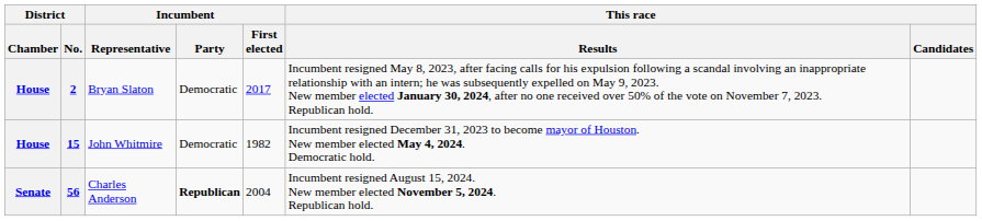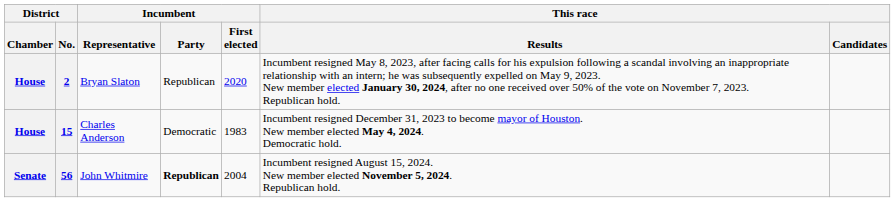2 | Incumbent / Party: Democratic -> Republican
2 | Incumbent / First elected: 2017 -> 2020
15 | Incumbent / Representative: John Whitmire -> Charles Anderson
15 | Incumbent / First elected: 1982 -> 1983
56 | Incumbent / Representative: Charles Anderson -> John Whitmire
